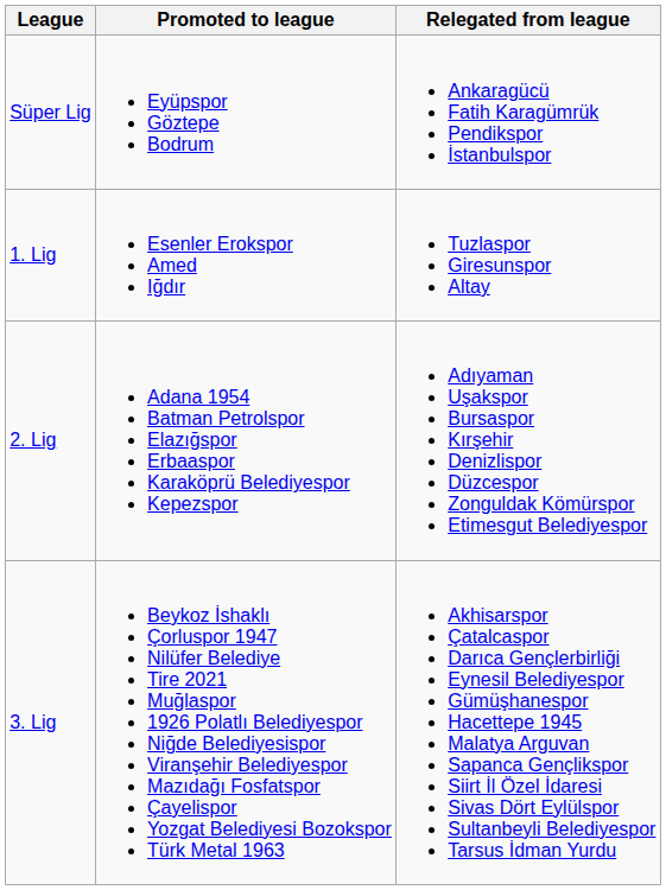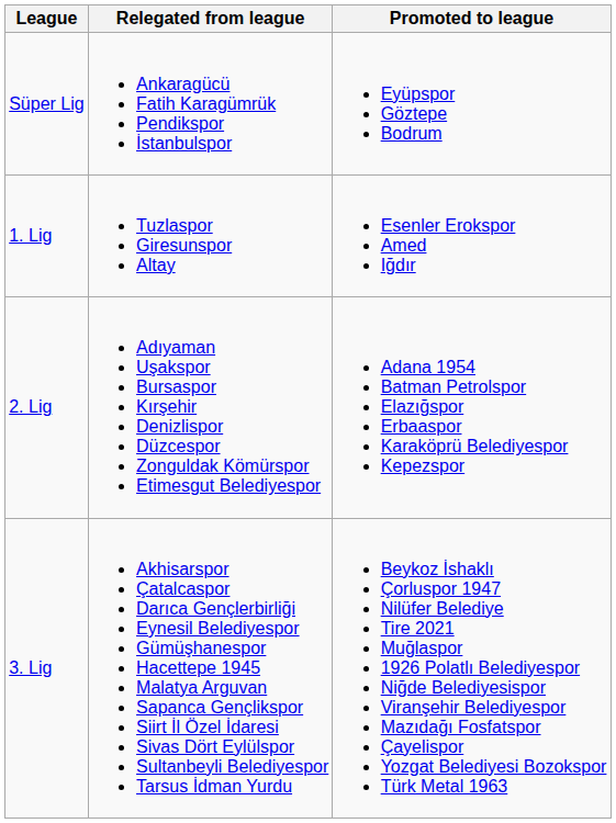columns swapped: Promoted to league <-> Relegated from league
